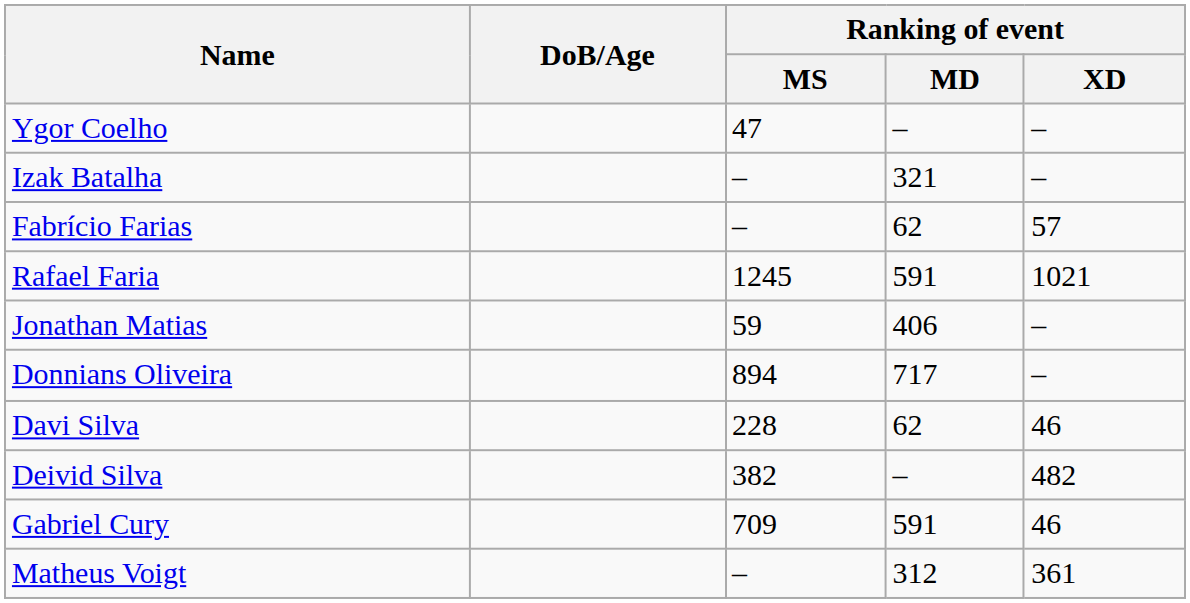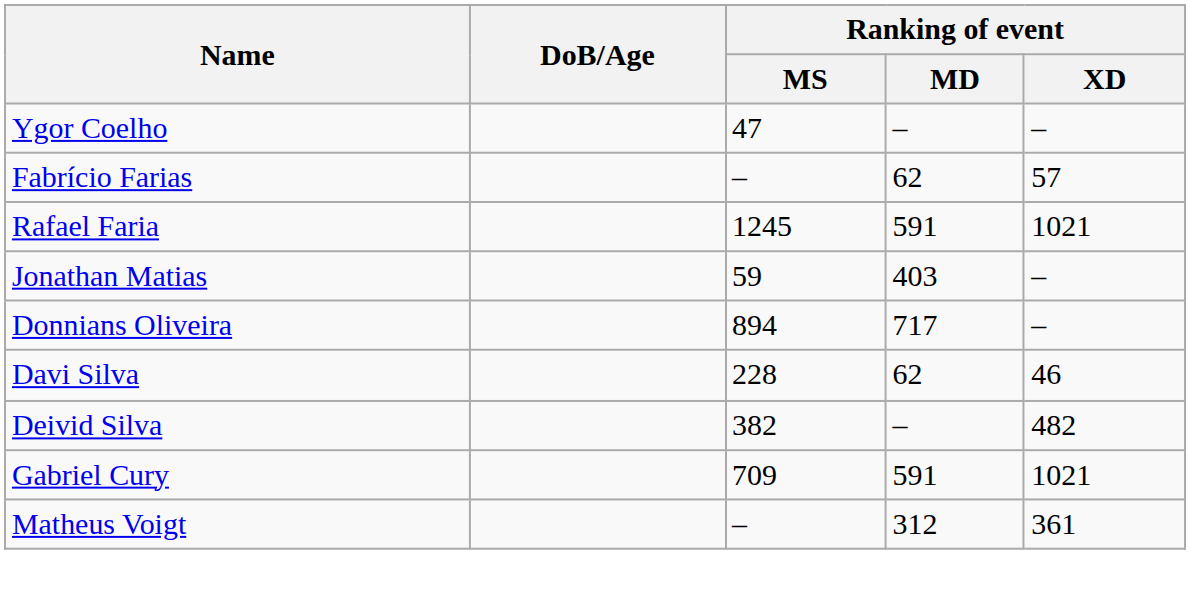- row: Izak Batalha | – | 321 | –
Jonathan Matias | Ranking of event / MD: 406 -> 403
Gabriel Cury | Ranking of event / XD: 46 -> 1021
